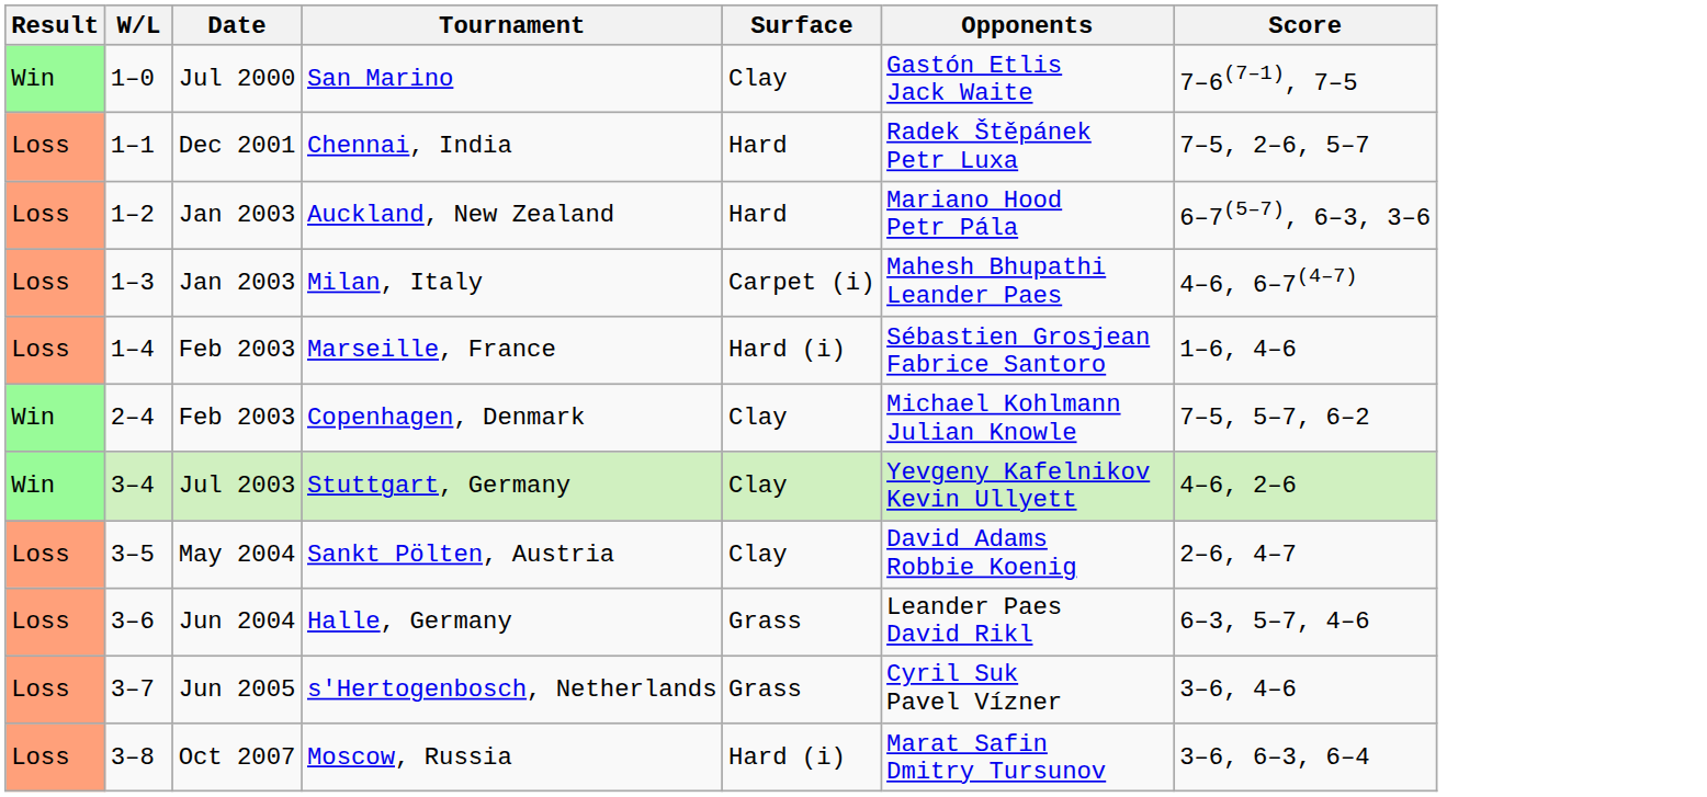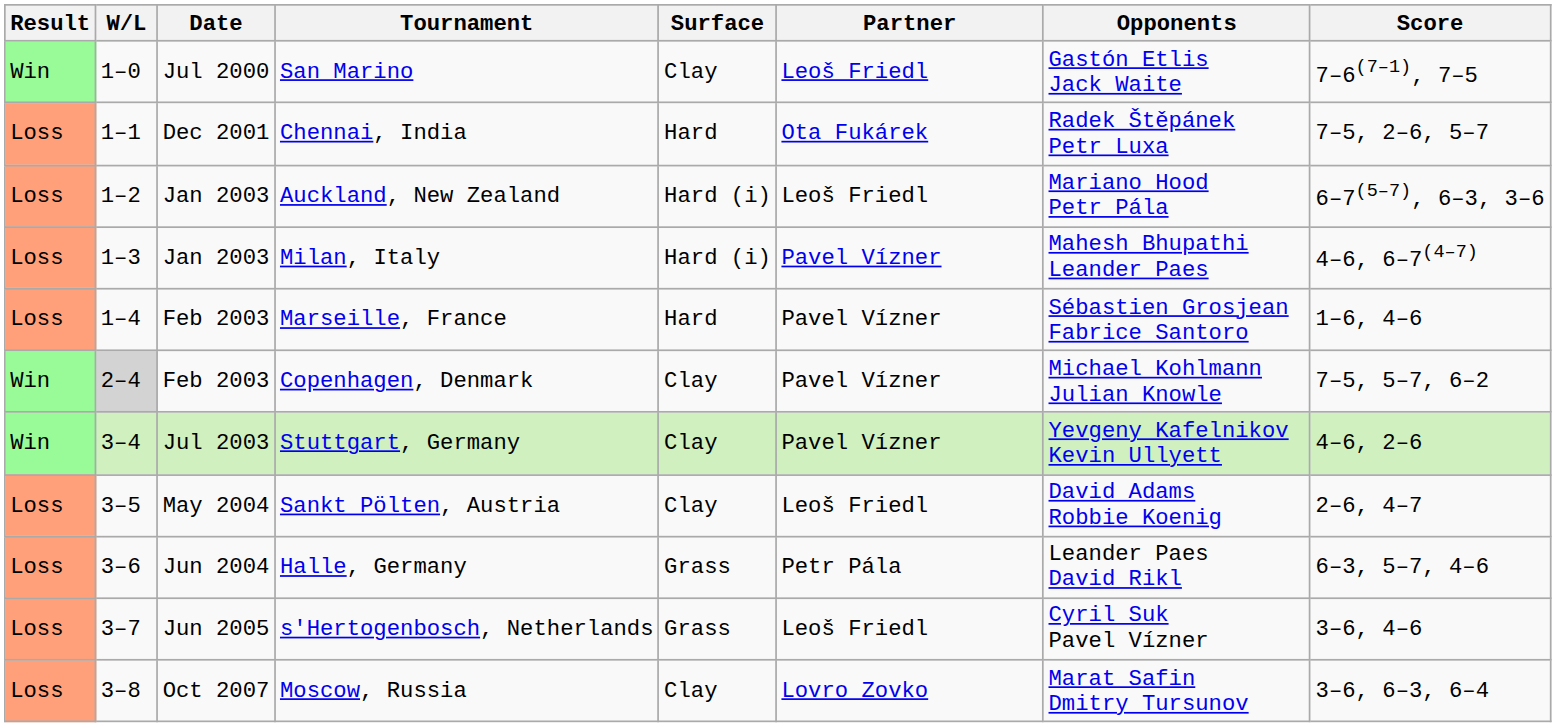+ column: Partner | Leoš Friedl | Ota Fukárek | Leoš Friedl | Pavel Vízner | Pavel Vízner | Pavel Vízner | Pavel Vízner | Leoš Friedl | Petr Pála | Leoš Friedl | Lovro Zovko
Auckland, New Zealand | Surface: Hard -> Hard (i)
Milan, Italy | Surface: Carpet (i) -> Hard (i)
Marseille, France | Surface: Hard (i) -> Hard
Copenhagen, Denmark | W/L: no background -> lightgrey background
Moscow, Russia | Surface: Hard (i) -> Clay
